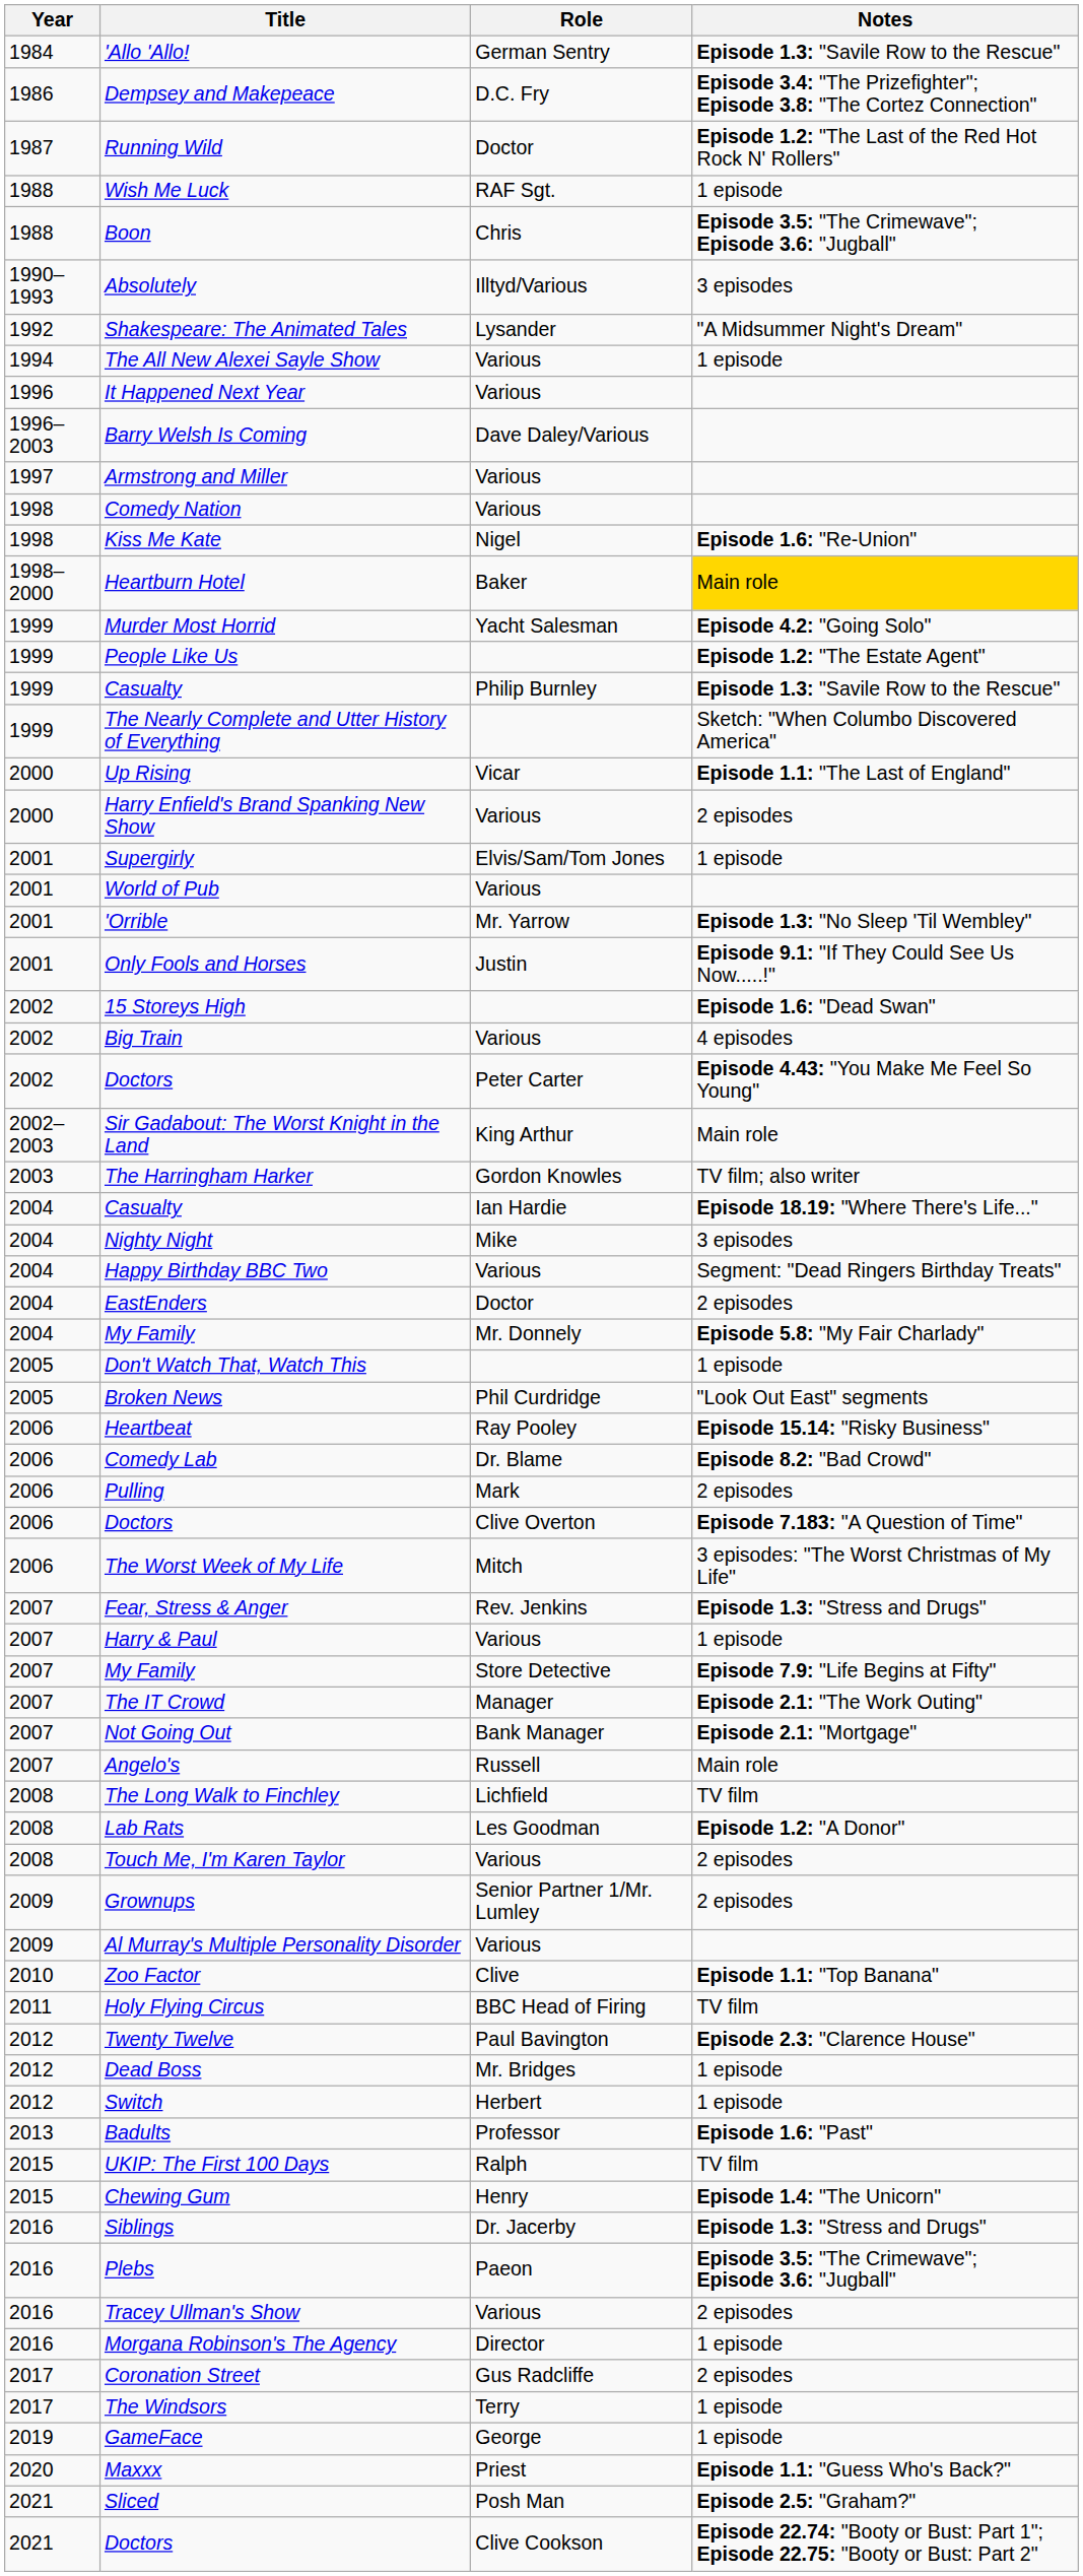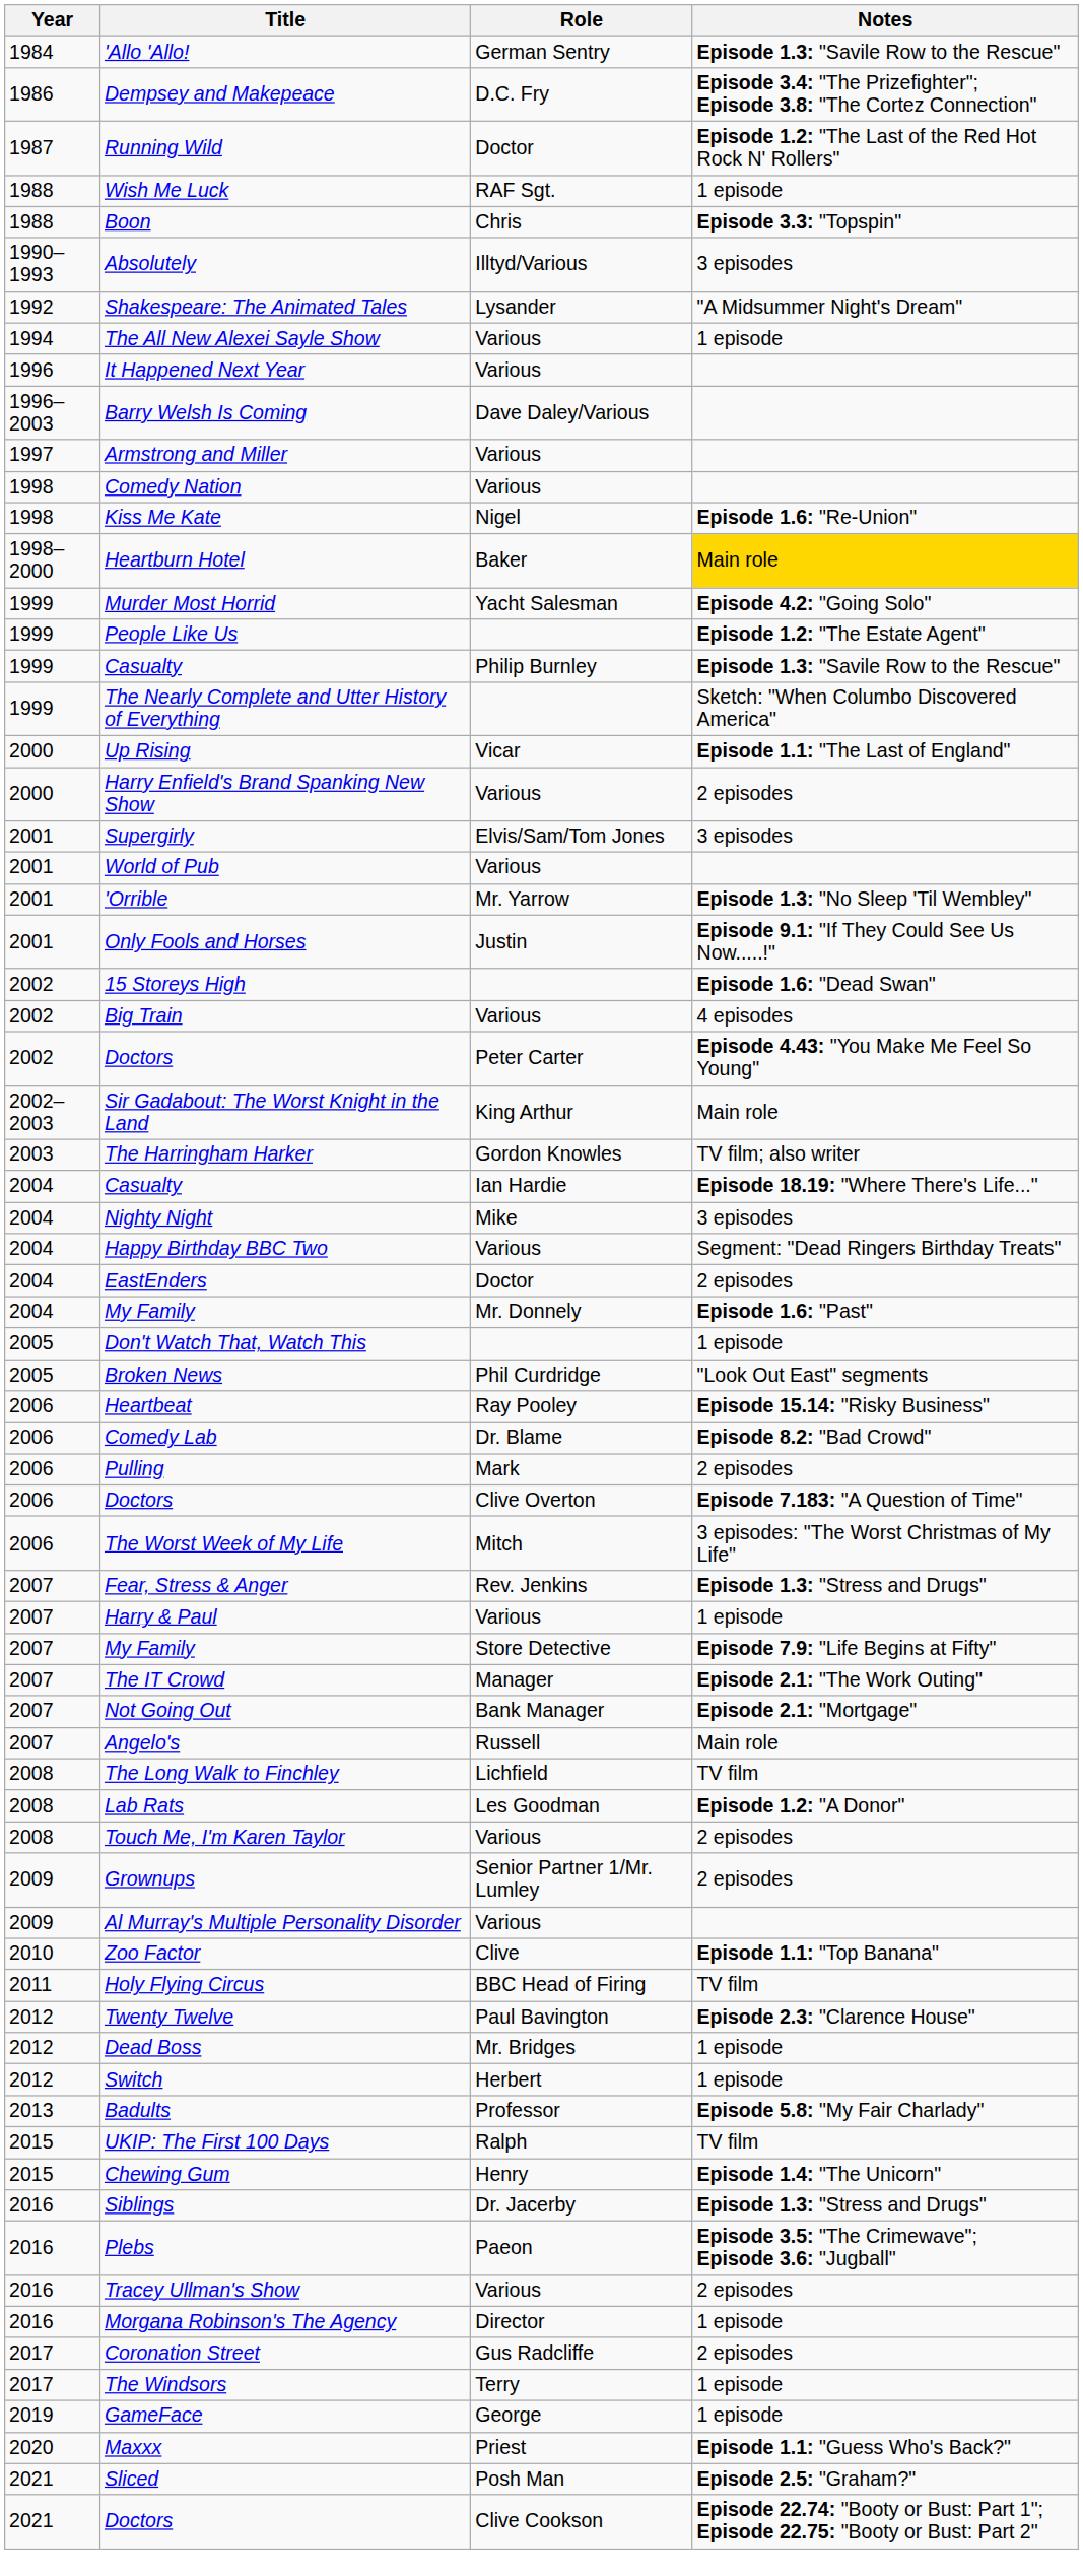Boon | Notes: Episode 3.5: "The Crimewave"; Episode 3.6: "Jugball" -> Episode 3.3: "Topspin"
Supergirly | Notes: 1 episode -> 3 episodes
My Family / Mr. Donnely | Notes: Episode 5.8: "My Fair Charlady" -> Episode 1.6: "Past"
Badults | Notes: Episode 1.6: "Past" -> Episode 5.8: "My Fair Charlady"
